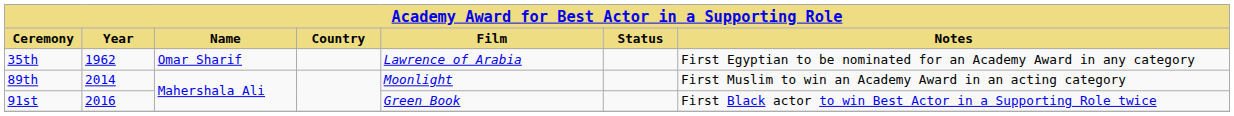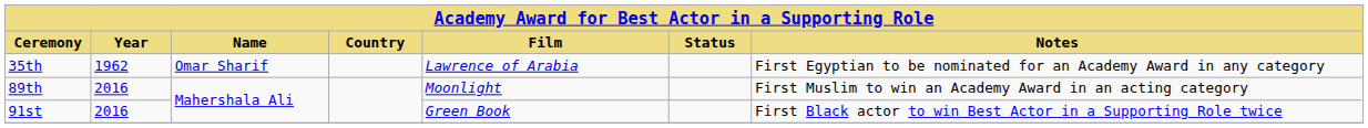89th | Year: 2014 -> 2016
